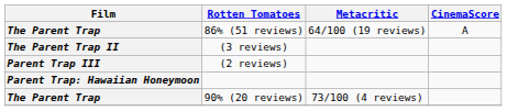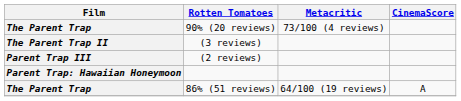rows swapped: 90% (20 reviews) <-> 86% (51 reviews)
